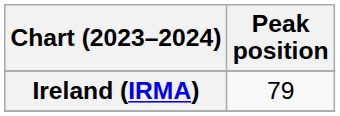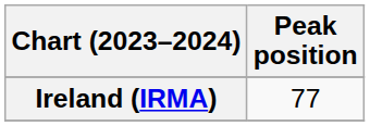Ireland (IRMA) | Peak position: 79 -> 77
